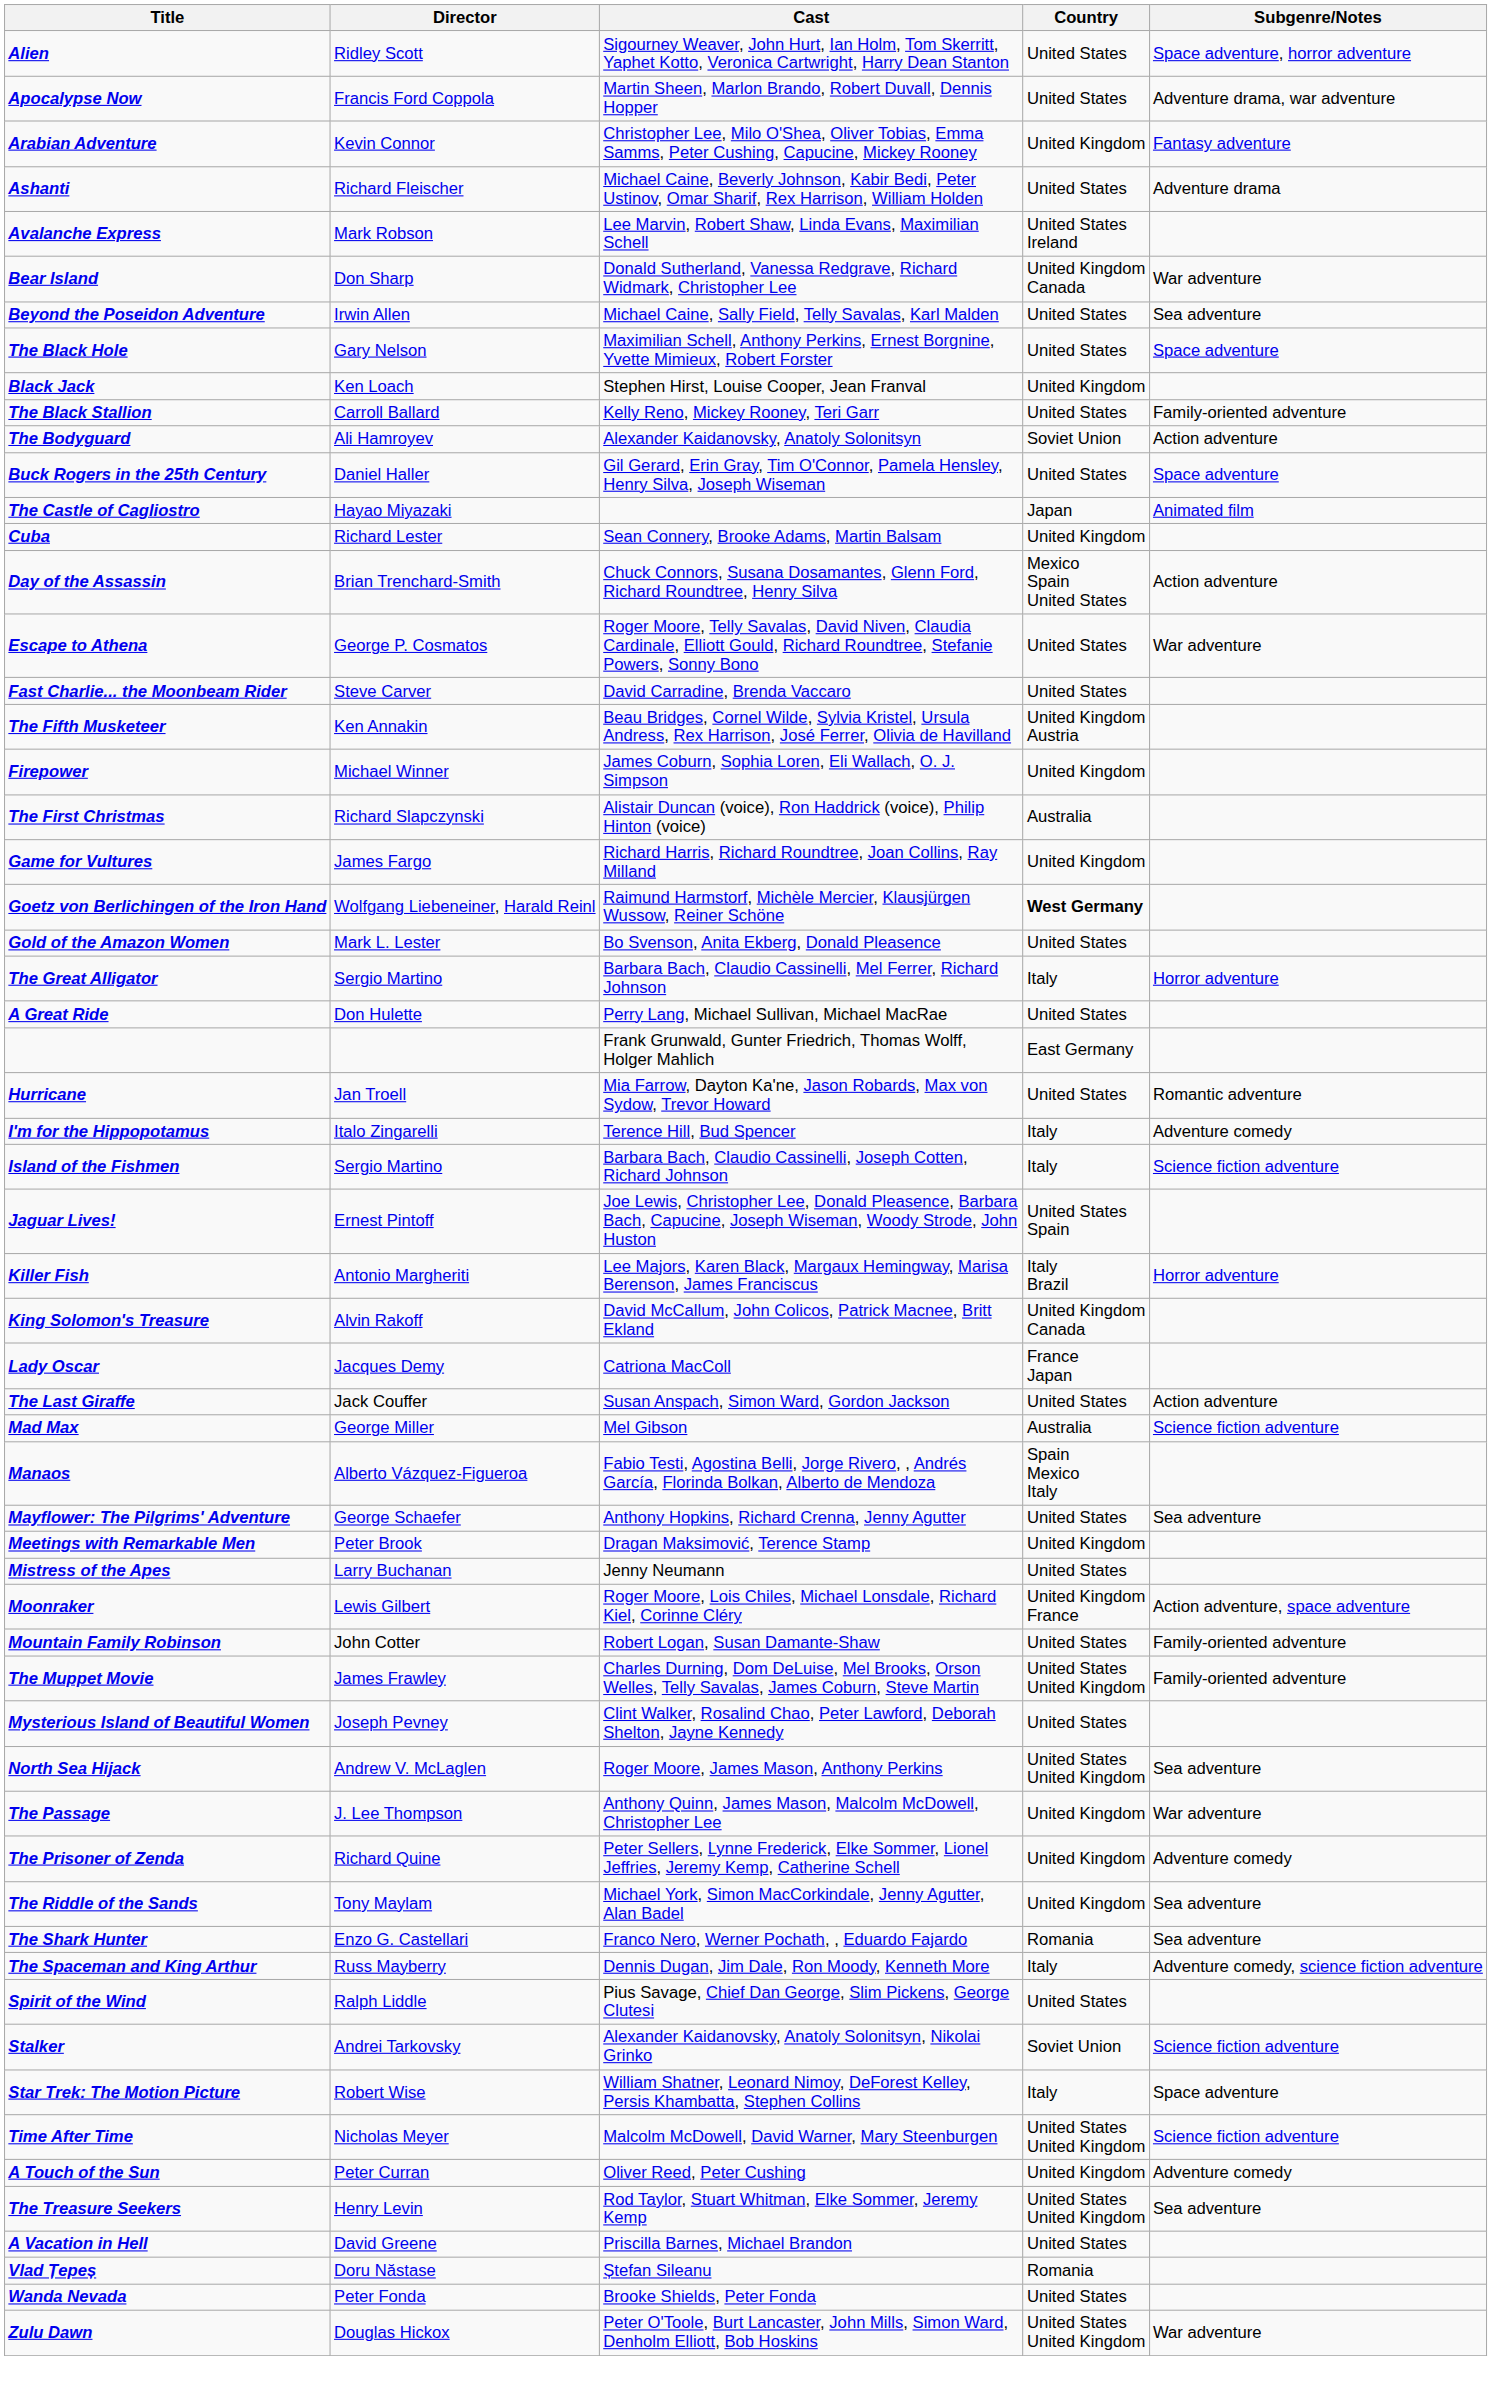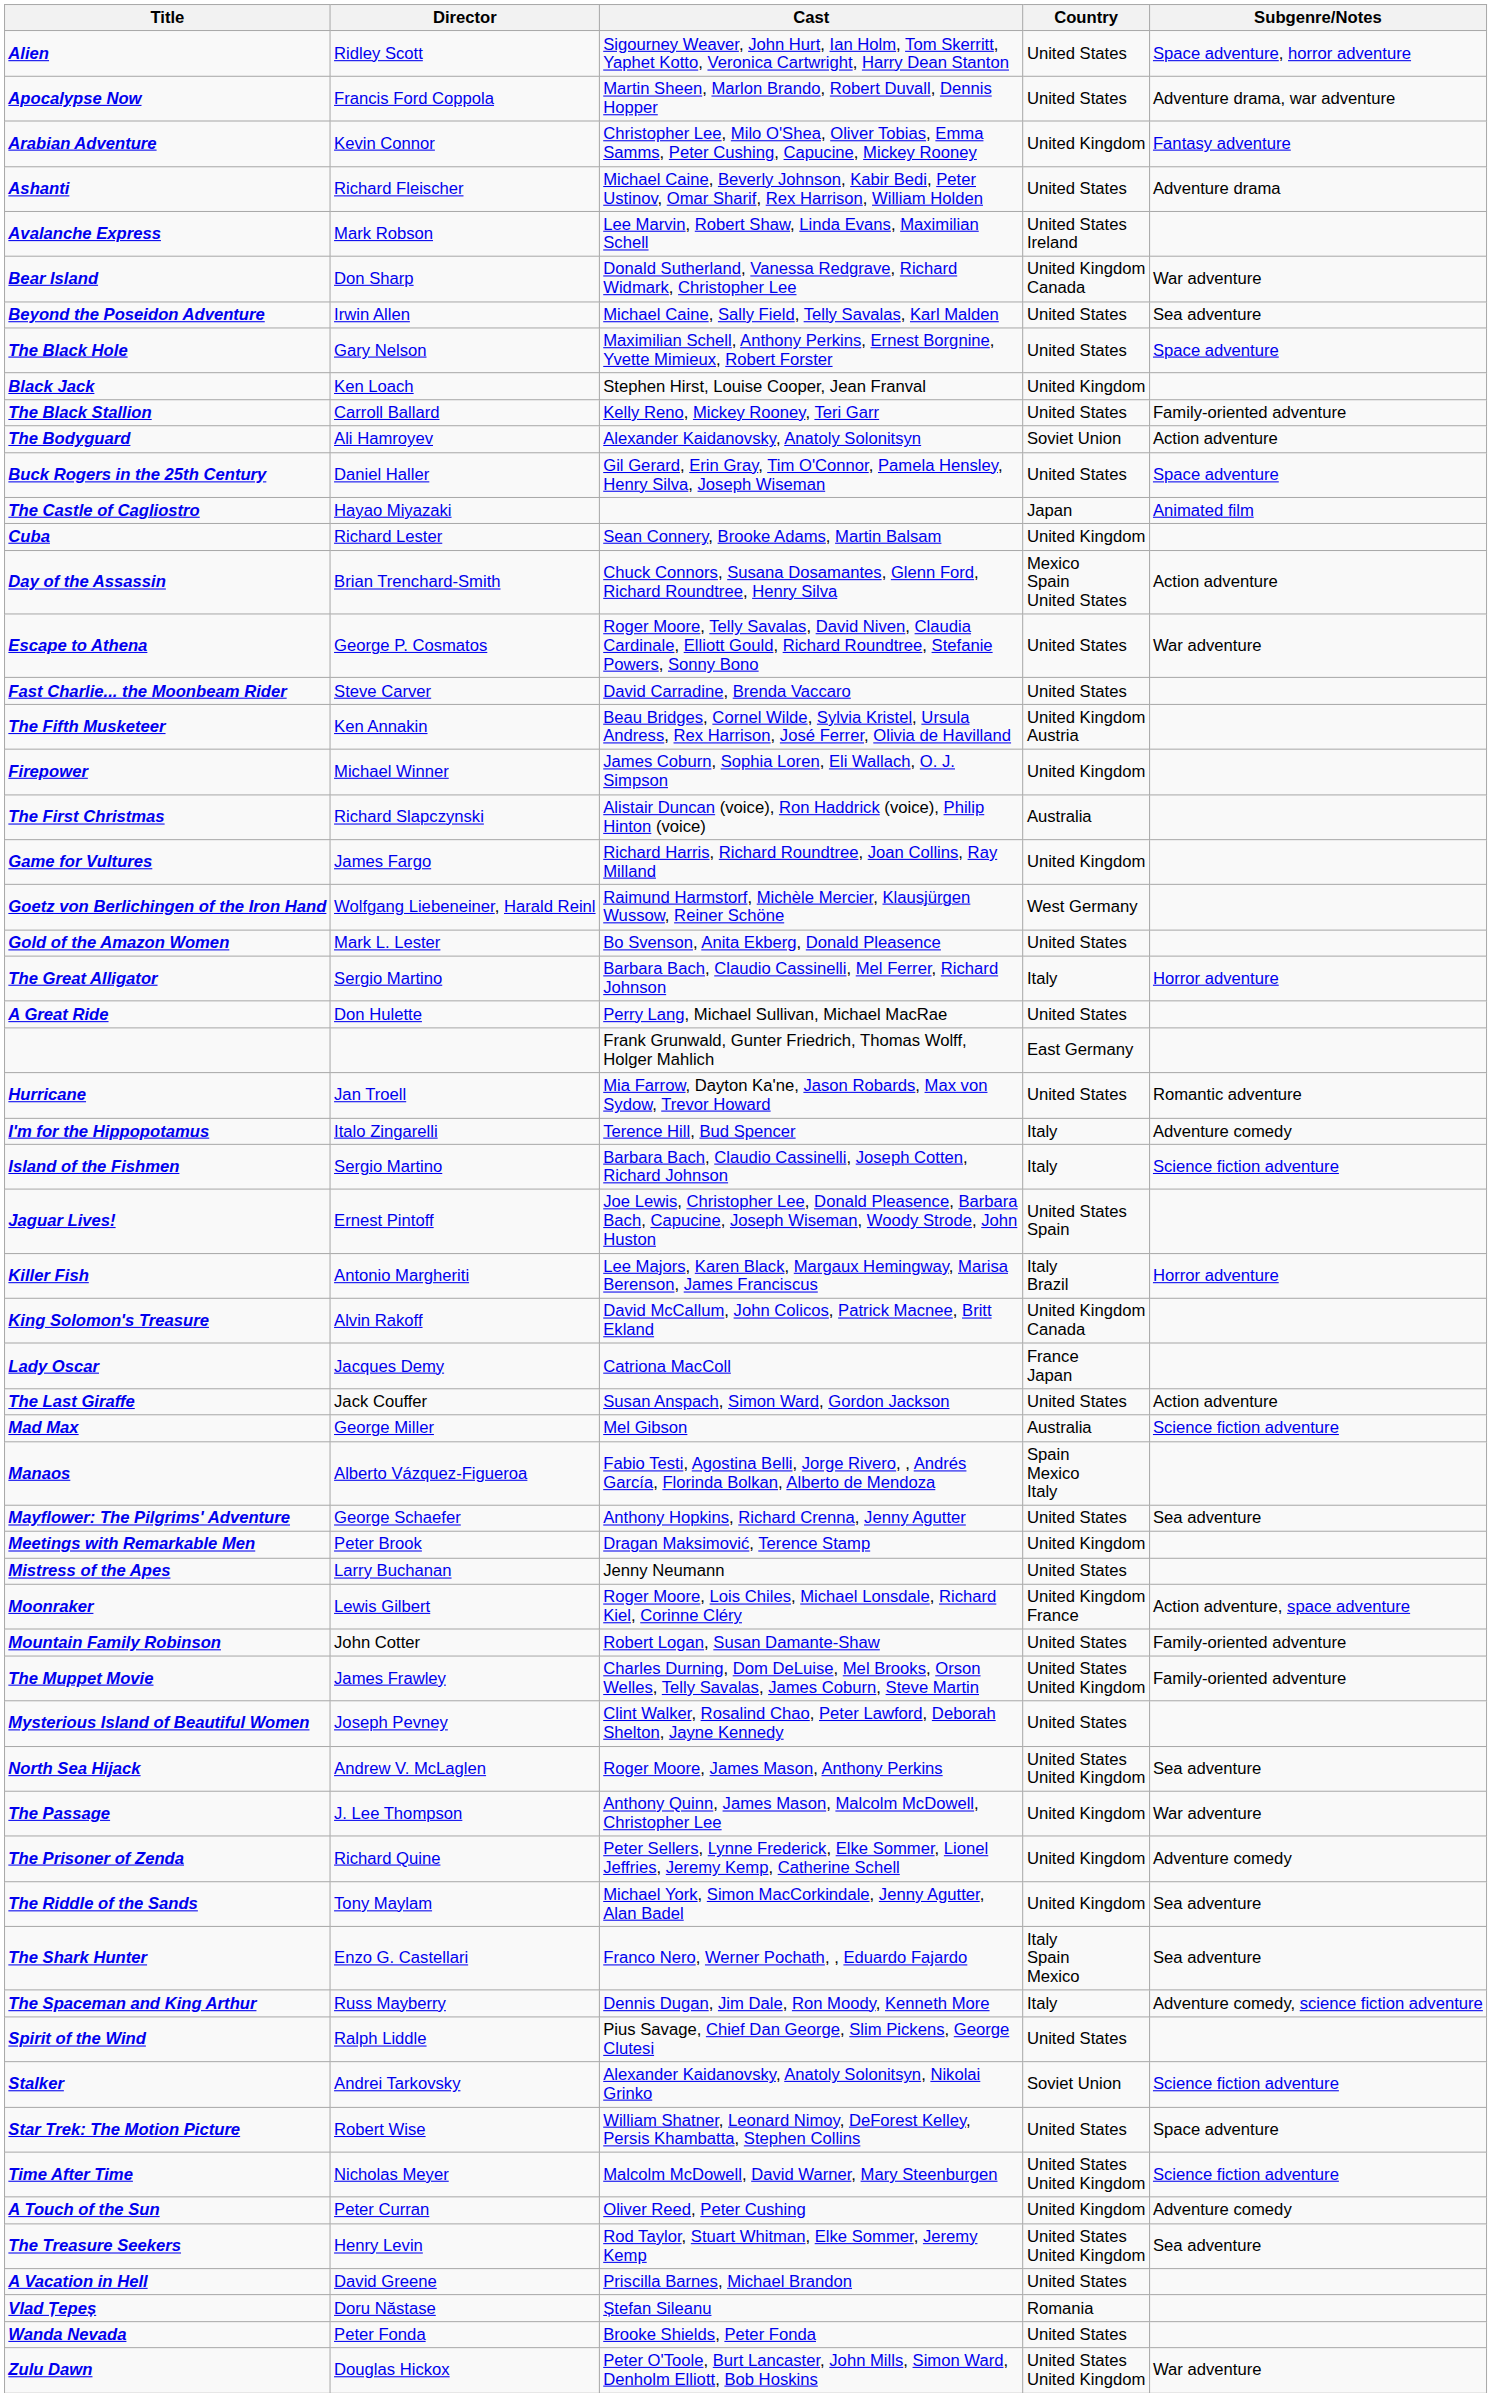Goetz von Berlichingen of the Iron Hand | Country: bold -> normal
The Shark Hunter | Country: Romania -> Italy Spain Mexico
Star Trek: The Motion Picture | Country: Italy -> United States
